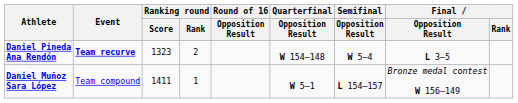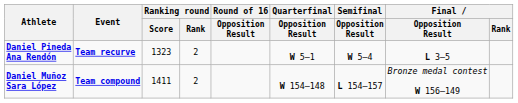Daniel Pineda Ana Rendón | Quarterfinal / Opposition Result: W 154–148 -> W 5–1
Daniel Muñoz Sara López | Event: normal -> bold
Daniel Muñoz Sara López | Ranking round / Rank: 1 -> 2
Daniel Muñoz Sara López | Quarterfinal / Opposition Result: W 5–1 -> W 154–148
